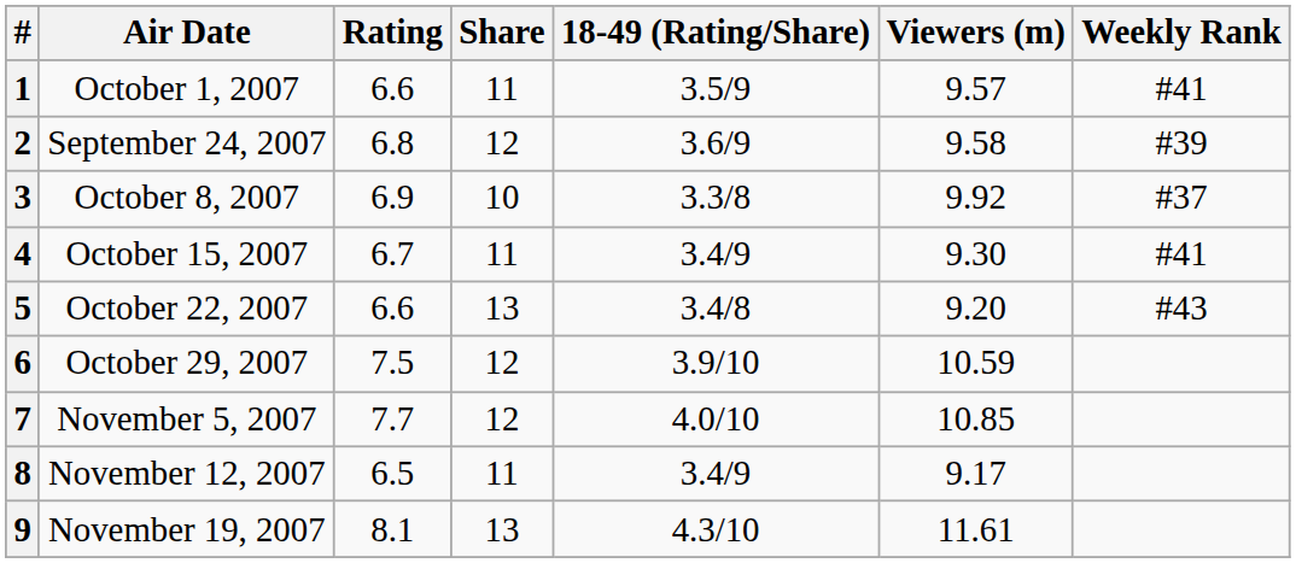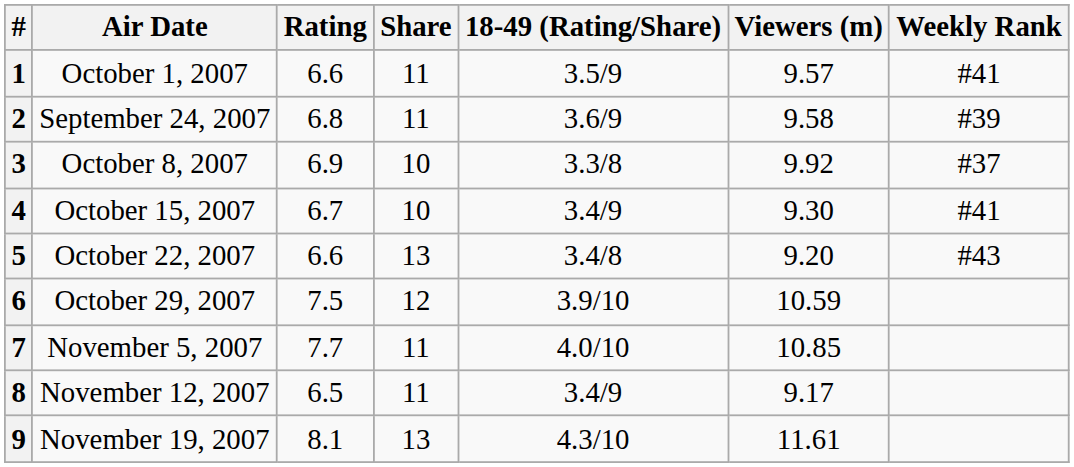2 | Share: 12 -> 11
4 | Share: 11 -> 10
7 | Share: 12 -> 11
